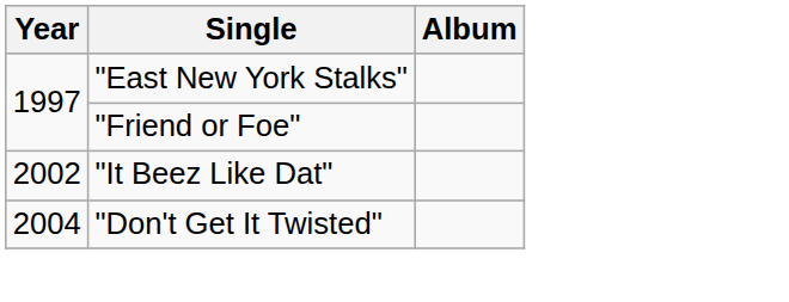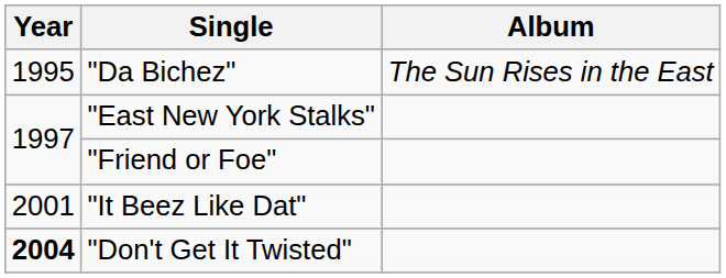+ row: 1995 | "Da Bichez" | The Sun Rises in the East
"It Beez Like Dat" | Year: 2002 -> 2001
"Don't Get It Twisted" | Year: normal -> bold
